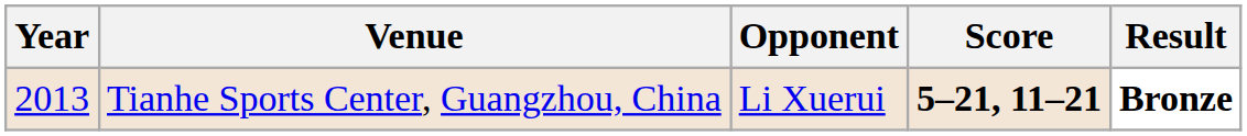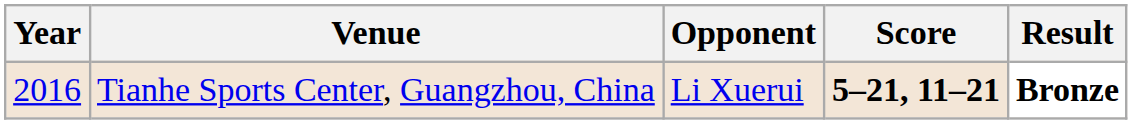Tianhe Sports Center, Guangzhou, China | Year: 2013 -> 2016
